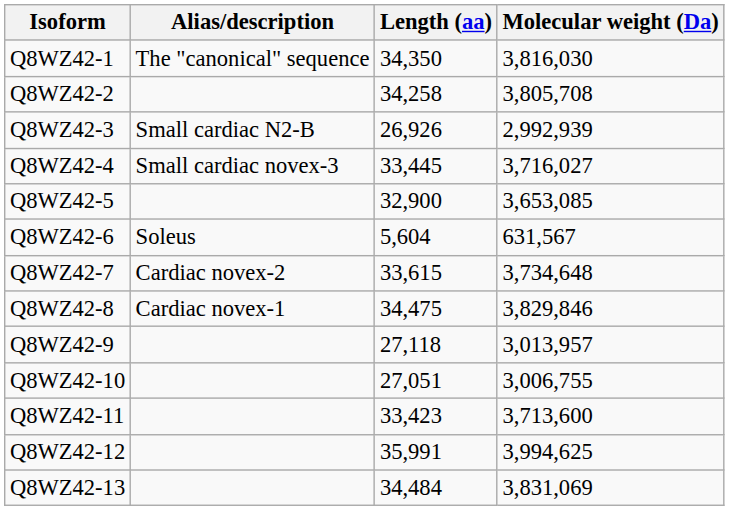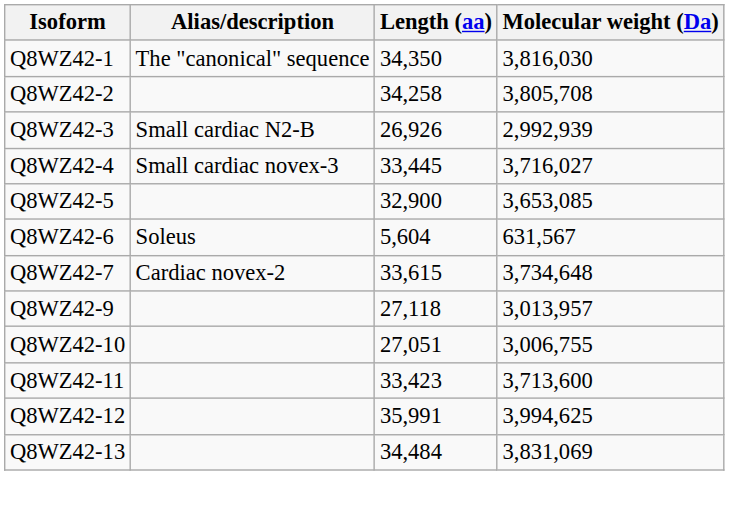- row: Q8WZ42-8 | Cardiac novex-1 | 34,475 | 3,829,846
